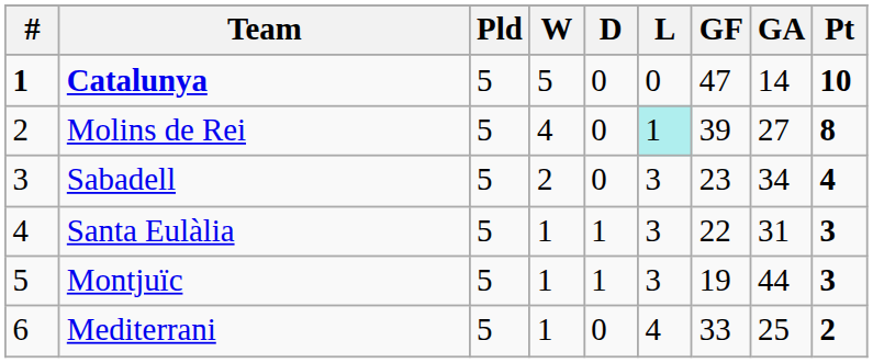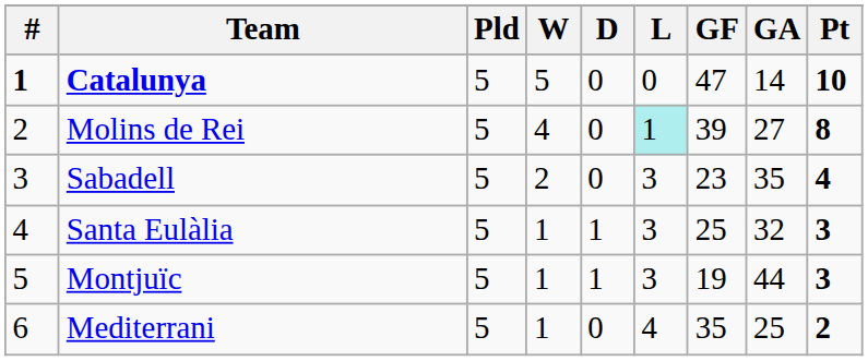Sabadell | GA: 34 -> 35
Santa Eulàlia | GF: 22 -> 25
Santa Eulàlia | GA: 31 -> 32
Mediterrani | GF: 33 -> 35
